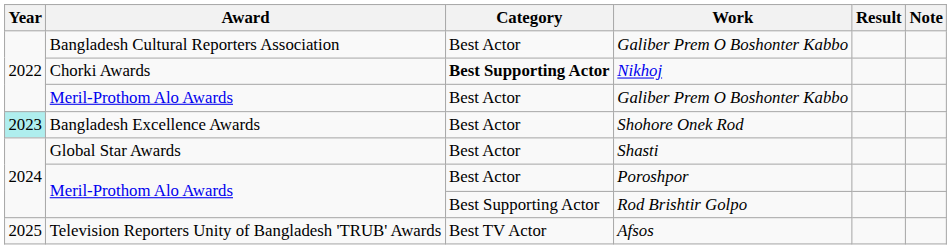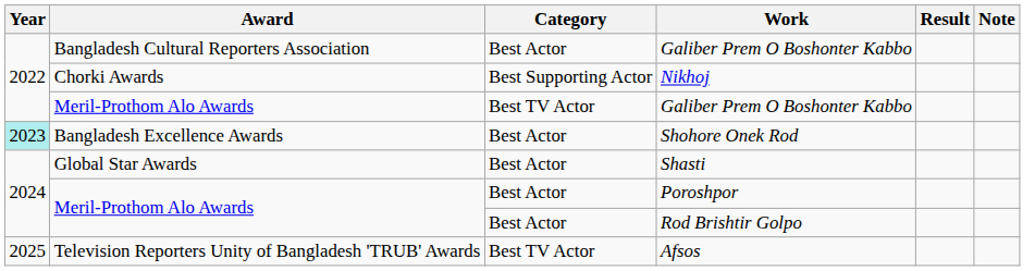Nikhoj | Category: bold -> normal
Meril-Prothom Alo Awards / Galiber Prem O Boshonter Kabbo | Category: Best Actor -> Best TV Actor
Rod Brishtir Golpo | Category: Best Supporting Actor -> Best Actor
